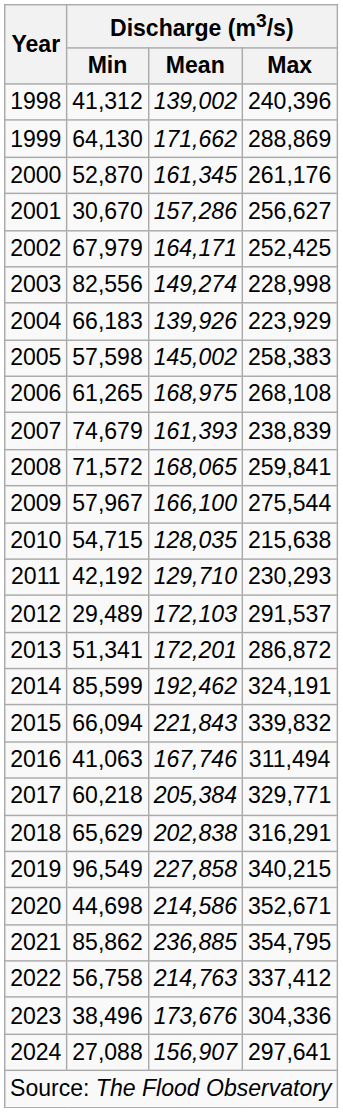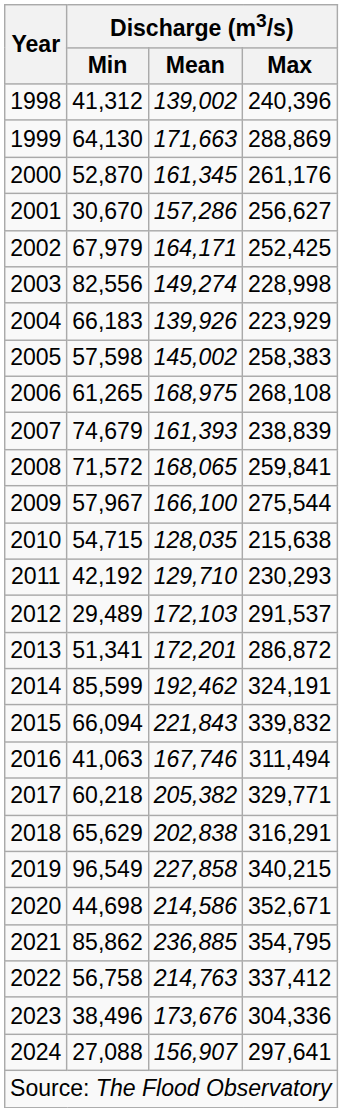1999 | Discharge (m3/s) / Mean: 171,662 -> 171,663
2017 | Discharge (m3/s) / Mean: 205,384 -> 205,382
